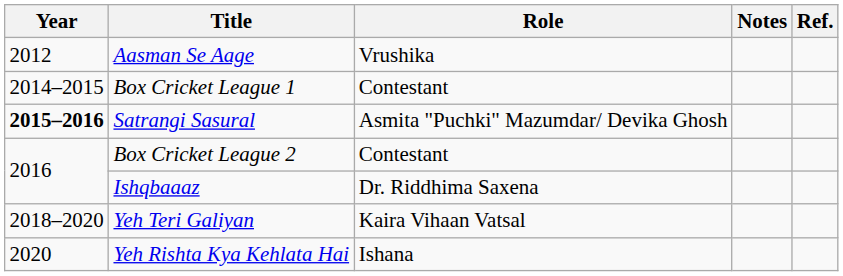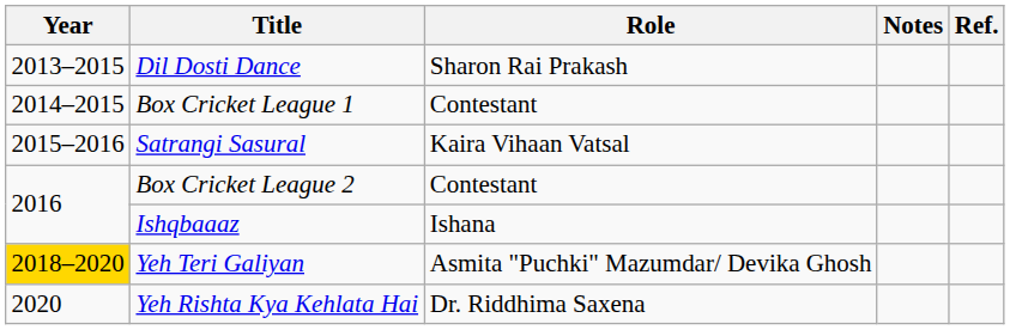- row: 2012 | Aasman Se Aage | Vrushika
+ row: 2013–2015 | Dil Dosti Dance | Sharon Rai Prakash
Satrangi Sasural | Year: bold -> normal
Satrangi Sasural | Role: Asmita "Puchki" Mazumdar/ Devika Ghosh -> Kaira Vihaan Vatsal
Ishqbaaaz | Role: Dr. Riddhima Saxena -> Ishana
Yeh Teri Galiyan | Year: no background -> gold background
Yeh Teri Galiyan | Role: Kaira Vihaan Vatsal -> Asmita "Puchki" Mazumdar/ Devika Ghosh
Yeh Rishta Kya Kehlata Hai | Role: Ishana -> Dr. Riddhima Saxena
